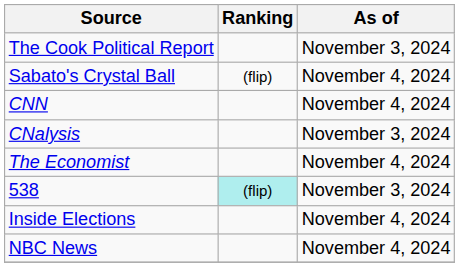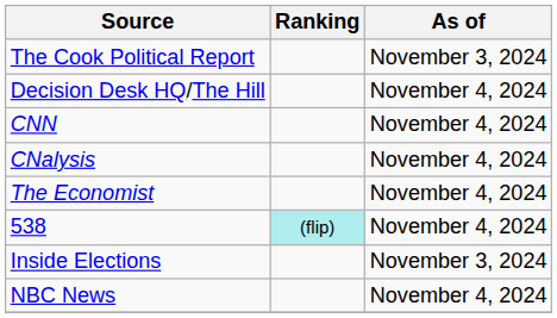- row: Sabato's Crystal Ball | (flip) | November 4, 2024
+ row: Decision Desk HQ/The Hill | November 4, 2024
CNalysis | As of: November 3, 2024 -> November 4, 2024
538 | As of: November 3, 2024 -> November 4, 2024
Inside Elections | As of: November 4, 2024 -> November 3, 2024
